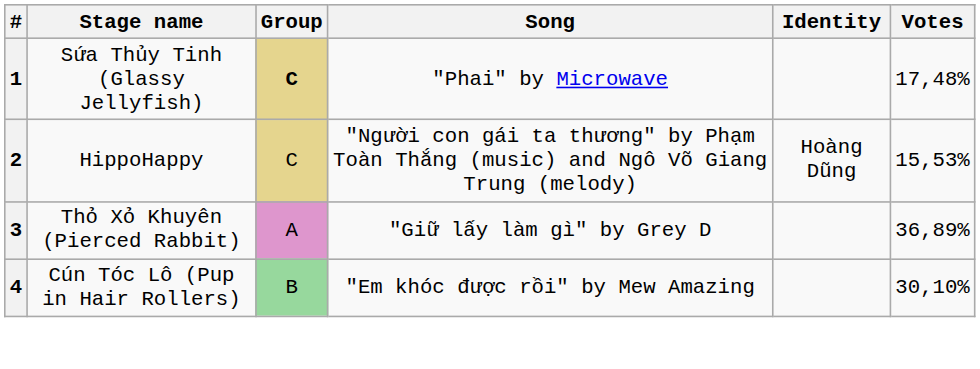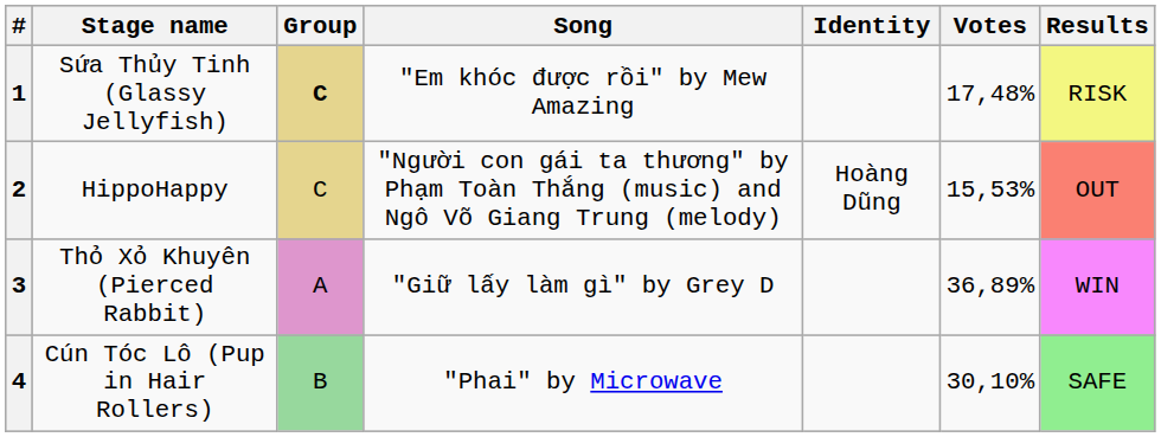+ column: Results | RISK | OUT | WIN | SAFE
1 | Song: "Phai" by Microwave -> "Em khóc được rồi" by Mew Amazing
4 | Song: "Em khóc được rồi" by Mew Amazing -> "Phai" by Microwave
